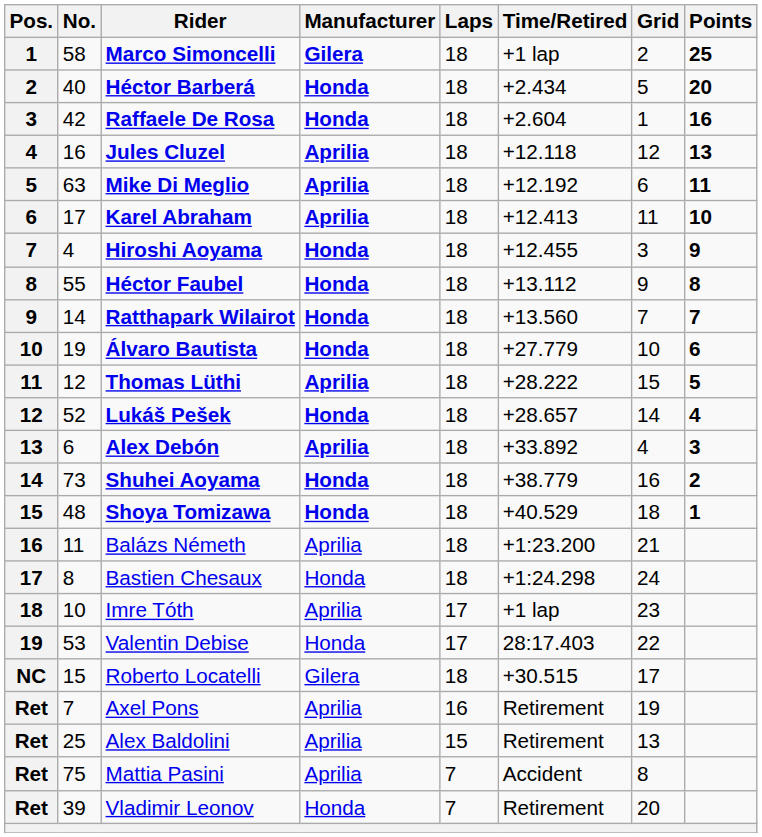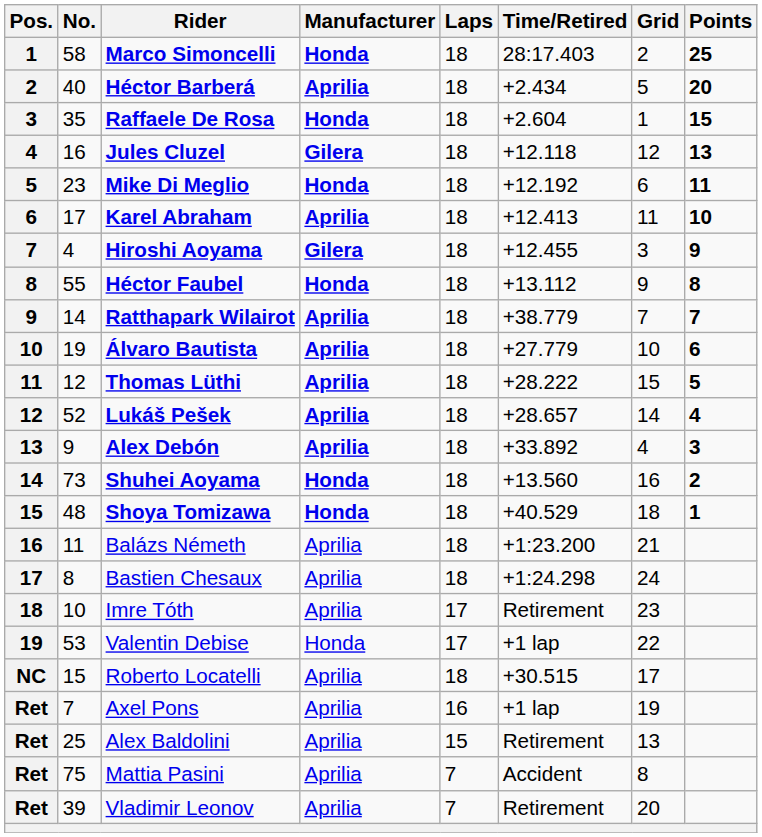Marco Simoncelli | Manufacturer: Gilera -> Honda
Marco Simoncelli | Time/Retired: +1 lap -> 28:17.403
Héctor Barberá | Manufacturer: Honda -> Aprilia
Raffaele De Rosa | No.: 42 -> 35
Raffaele De Rosa | Points: 16 -> 15
Jules Cluzel | Manufacturer: Aprilia -> Gilera
Mike Di Meglio | No.: 63 -> 23
Mike Di Meglio | Manufacturer: Aprilia -> Honda
Hiroshi Aoyama | Manufacturer: Honda -> Gilera
Ratthapark Wilairot | Manufacturer: Honda -> Aprilia
Ratthapark Wilairot | Time/Retired: +13.560 -> +38.779
Álvaro Bautista | Manufacturer: Honda -> Aprilia
Lukáš Pešek | Manufacturer: Honda -> Aprilia
Alex Debón | No.: 6 -> 9
Shuhei Aoyama | Time/Retired: +38.779 -> +13.560
Bastien Chesaux | Manufacturer: Honda -> Aprilia
Imre Tóth | Time/Retired: +1 lap -> Retirement
Valentin Debise | Time/Retired: 28:17.403 -> +1 lap
Roberto Locatelli | Manufacturer: Gilera -> Aprilia
Axel Pons | Time/Retired: Retirement -> +1 lap
Vladimir Leonov | Manufacturer: Honda -> Aprilia
